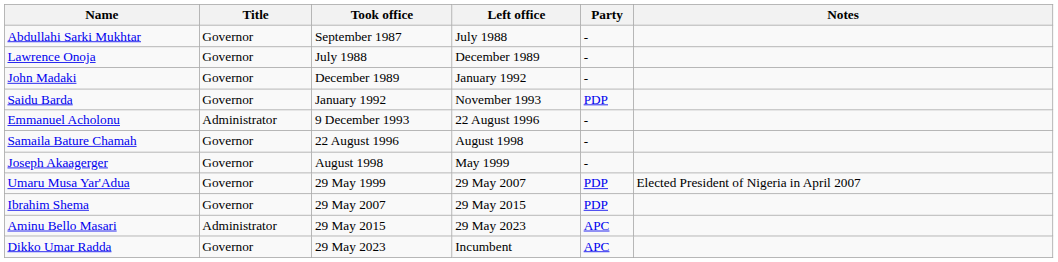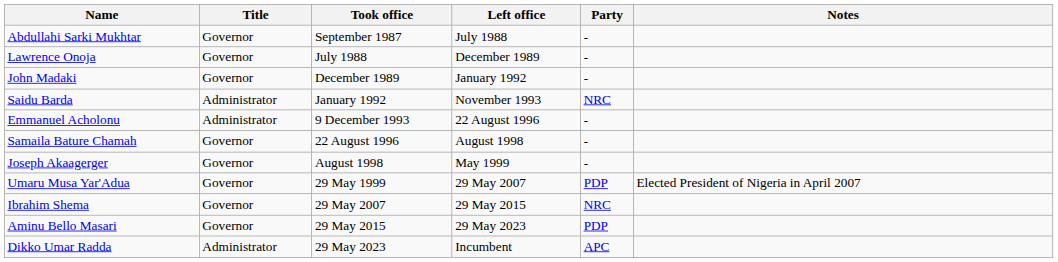Saidu Barda | Title: Governor -> Administrator
Saidu Barda | Party: PDP -> NRC
Ibrahim Shema | Party: PDP -> NRC
Aminu Bello Masari | Title: Administrator -> Governor
Aminu Bello Masari | Party: APC -> PDP
Dikko Umar Radda | Title: Governor -> Administrator
